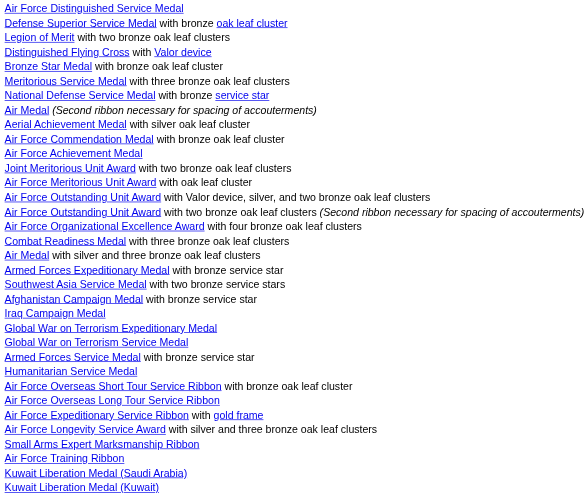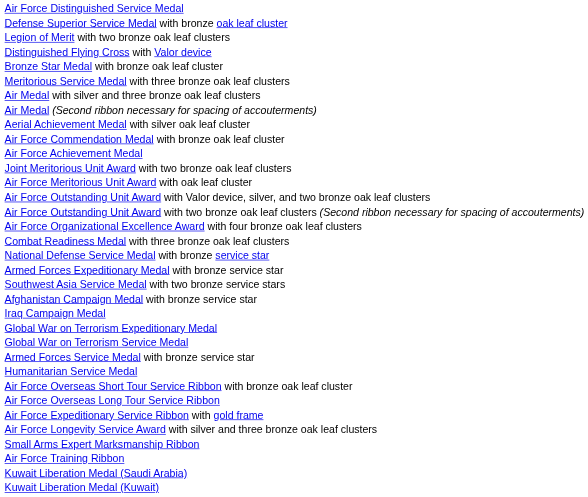rows swapped: Air Medal with silver and three bronze oak leaf clusters <-> National Defense Service Medal with bronze service star
